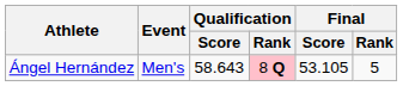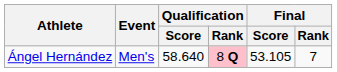Ángel Hernández | Qualification / Score: 58.643 -> 58.640
Ángel Hernández | Final / Rank: 5 -> 7
